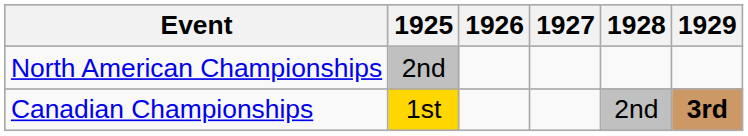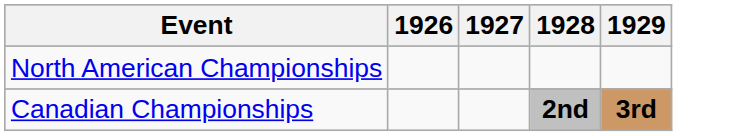- column: 1925 | 2nd | 1st
Canadian Championships | 1928: normal -> bold
